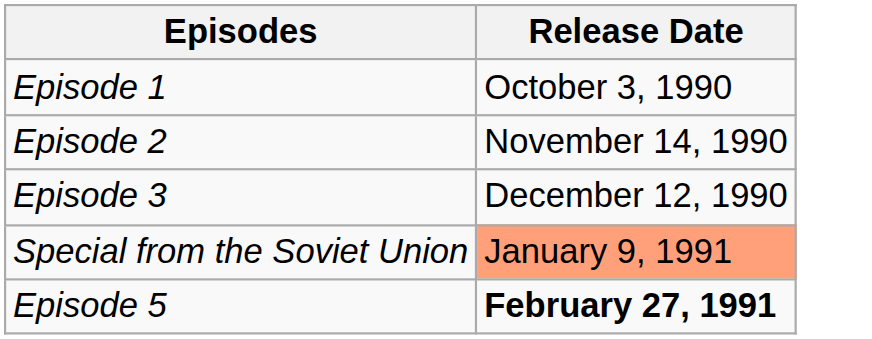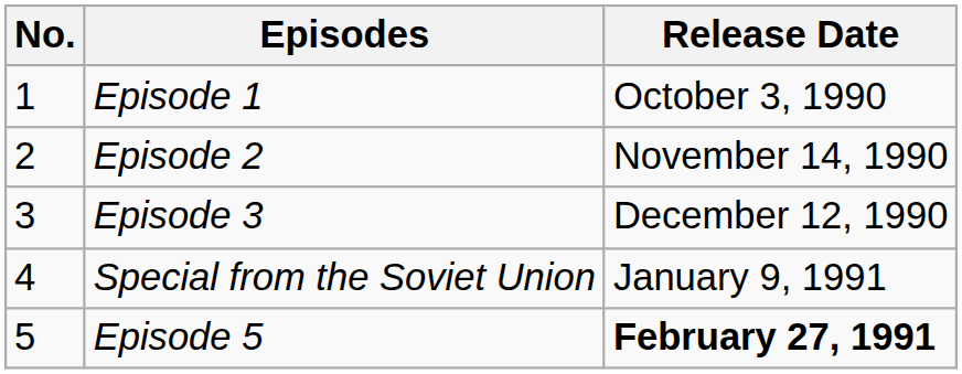+ column: No. | 1 | 2 | 3 | 4 | 5
Special from the Soviet Union | Release Date: lightsalmon background -> no background
